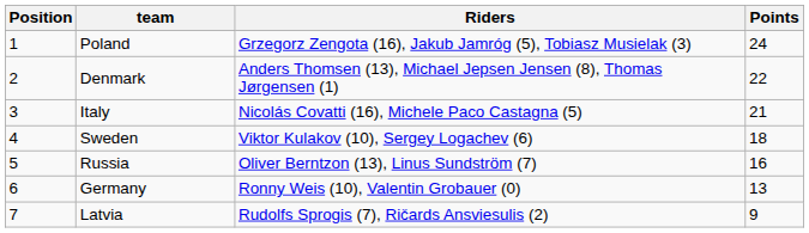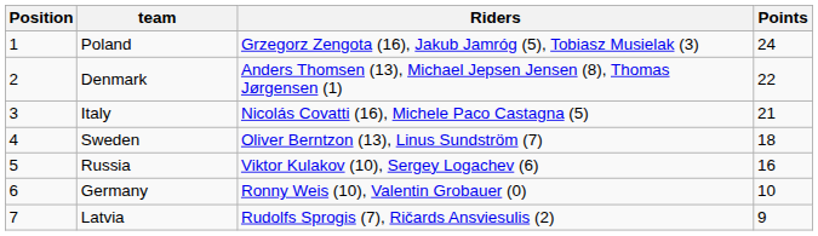Sweden | Riders: Viktor Kulakov (10), Sergey Logachev (6) -> Oliver Berntzon (13), Linus Sundström (7)
Russia | Riders: Oliver Berntzon (13), Linus Sundström (7) -> Viktor Kulakov (10), Sergey Logachev (6)
Germany | Points: 13 -> 10
